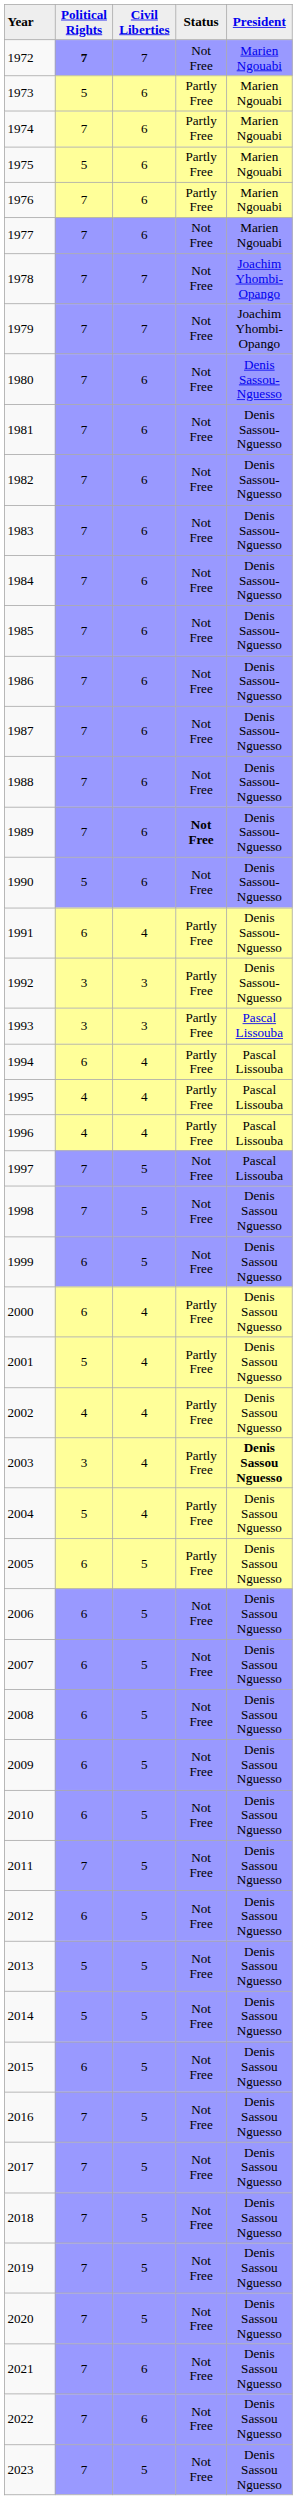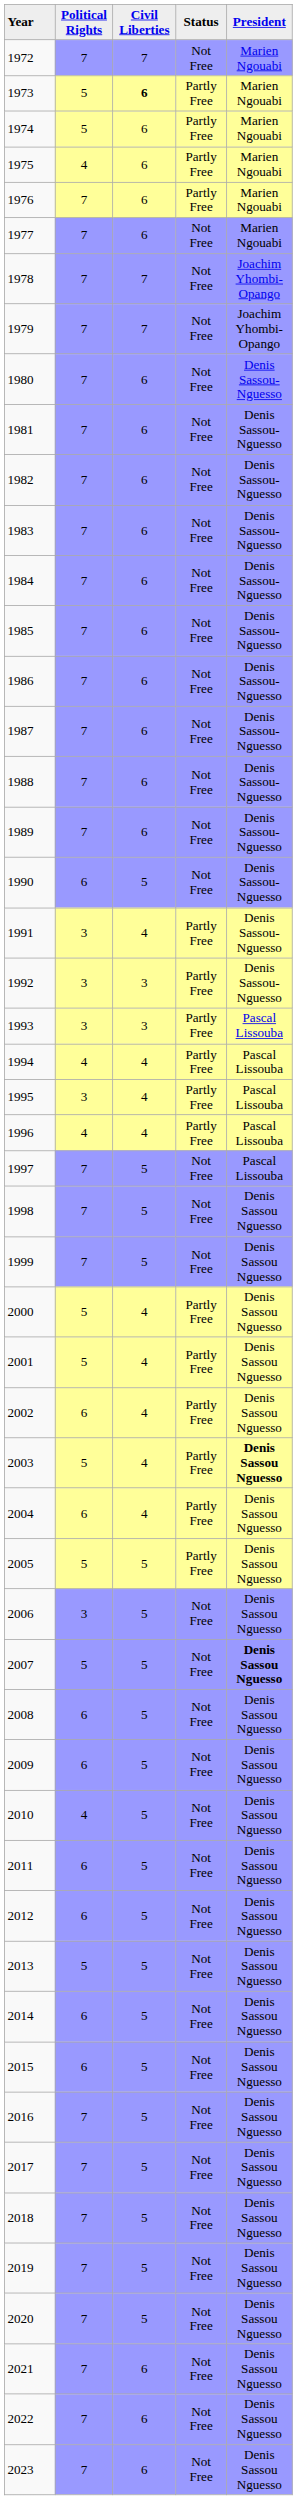1972 | column 2: bold -> normal
1973 | column 3: normal -> bold
1974 | column 2: 7 -> 5
1975 | column 2: 5 -> 4
1989 | column 4: bold -> normal
1990 | column 2: 5 -> 6
1990 | column 3: 6 -> 5
1991 | column 2: 6 -> 3
1994 | column 2: 6 -> 4
1995 | column 2: 4 -> 3
1999 | column 2: 6 -> 7
2000 | column 2: 6 -> 5
2002 | column 2: 4 -> 6
2003 | column 2: 3 -> 5
2004 | column 2: 5 -> 6
2005 | column 2: 6 -> 5
2006 | column 2: 6 -> 3
2007 | column 2: 6 -> 5
2007 | column 5: normal -> bold
2010 | column 2: 6 -> 4
2011 | column 2: 7 -> 6
2014 | column 2: 5 -> 6
2023 | column 3: 5 -> 6
